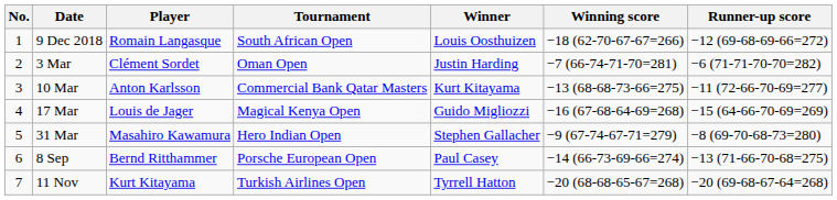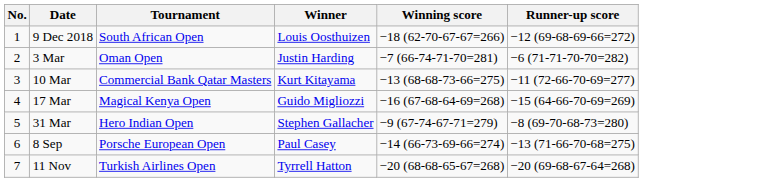- column: Player | Romain Langasque | Clément Sordet | Anton Karlsson | Louis de Jager | Masahiro Kawamura | Bernd Ritthammer | Kurt Kitayama
